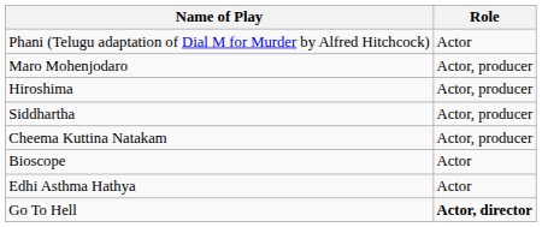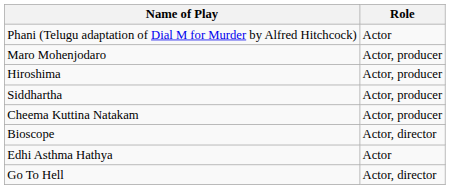Bioscope | Role: Actor -> Actor, director
Go To Hell | Role: bold -> normal
